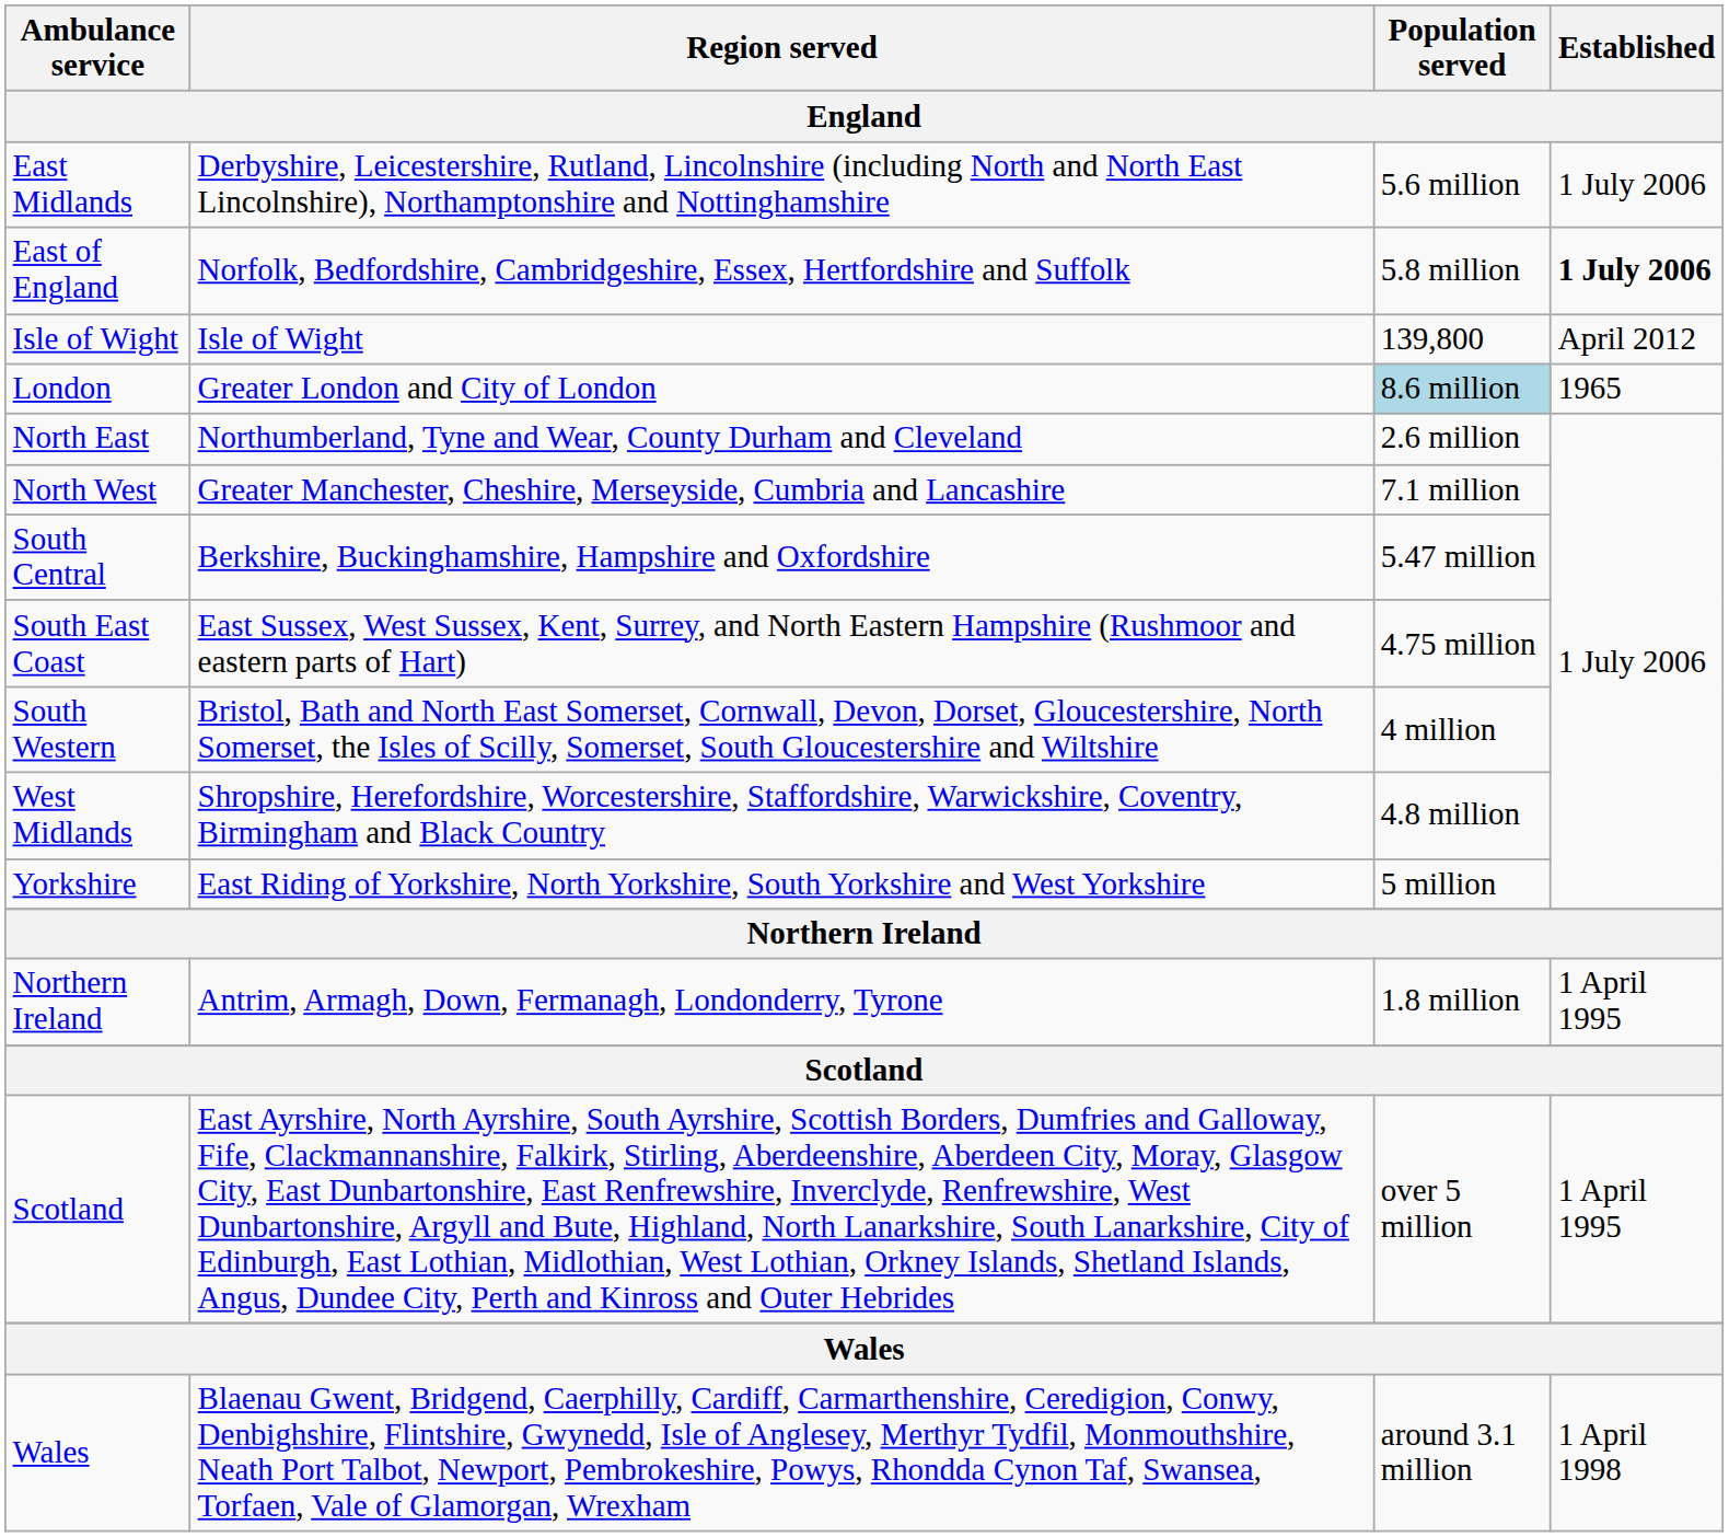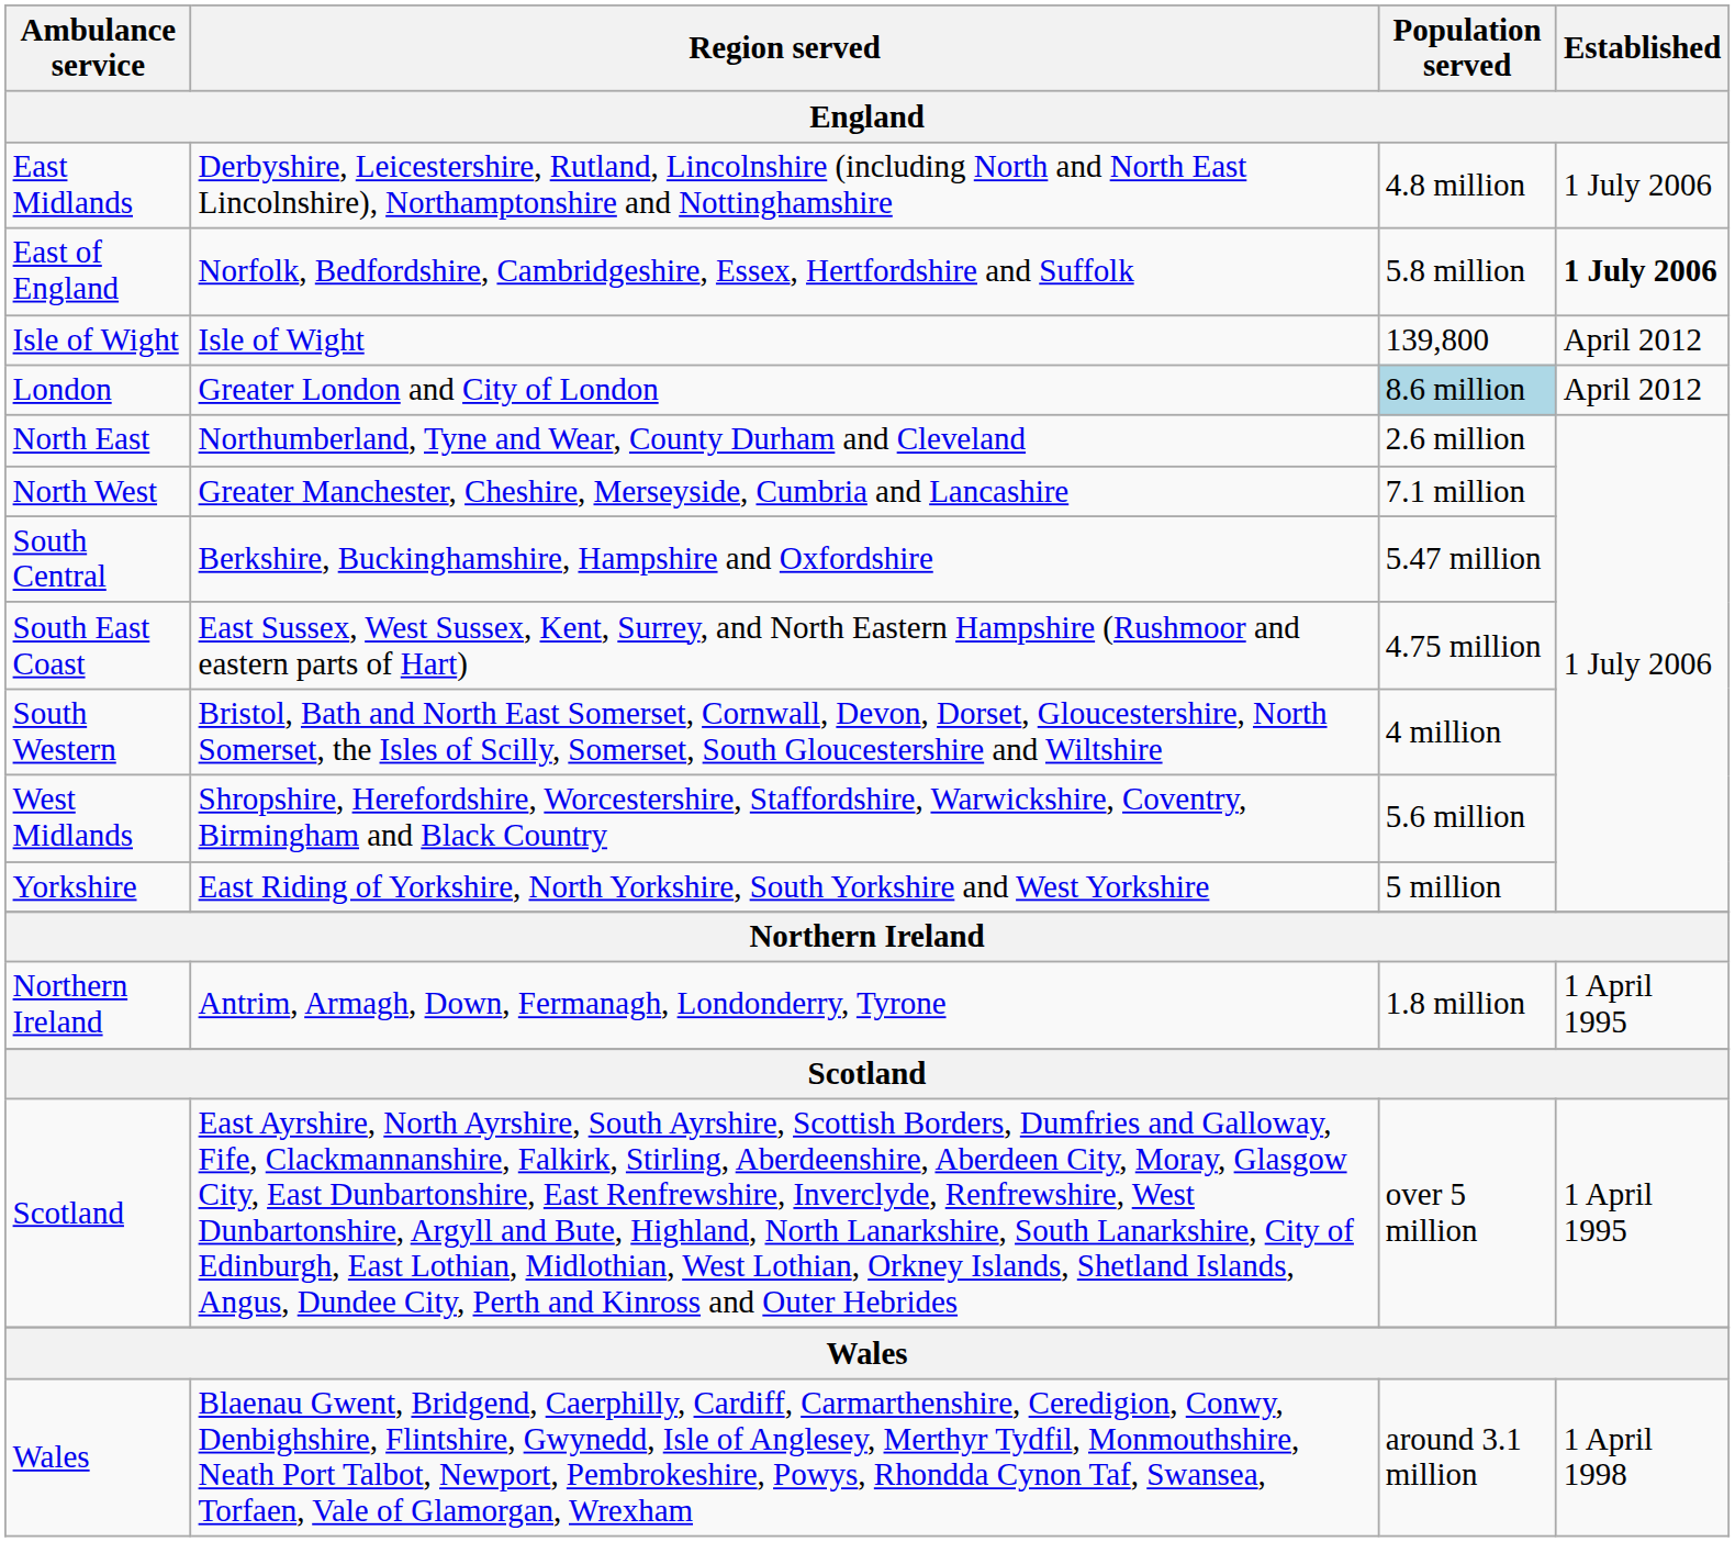East Midlands | Population served / England: 5.6 million -> 4.8 million
London | Established / England: 1965 -> April 2012
West Midlands | Population served / England: 4.8 million -> 5.6 million
